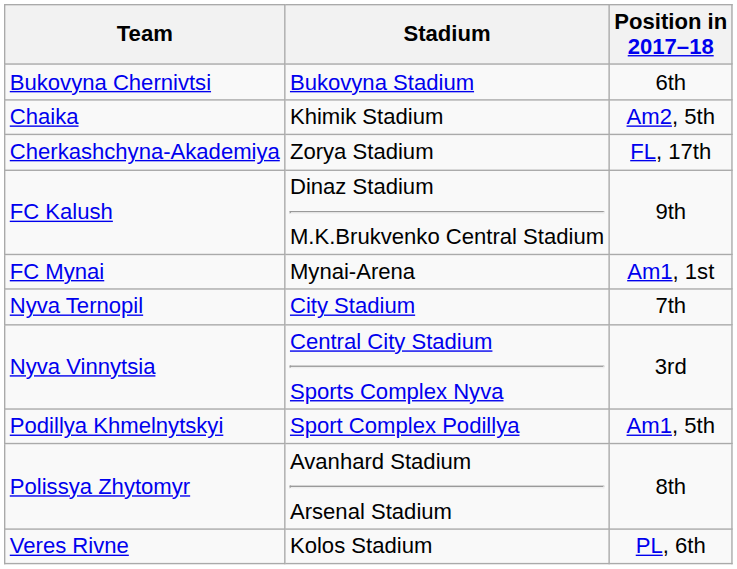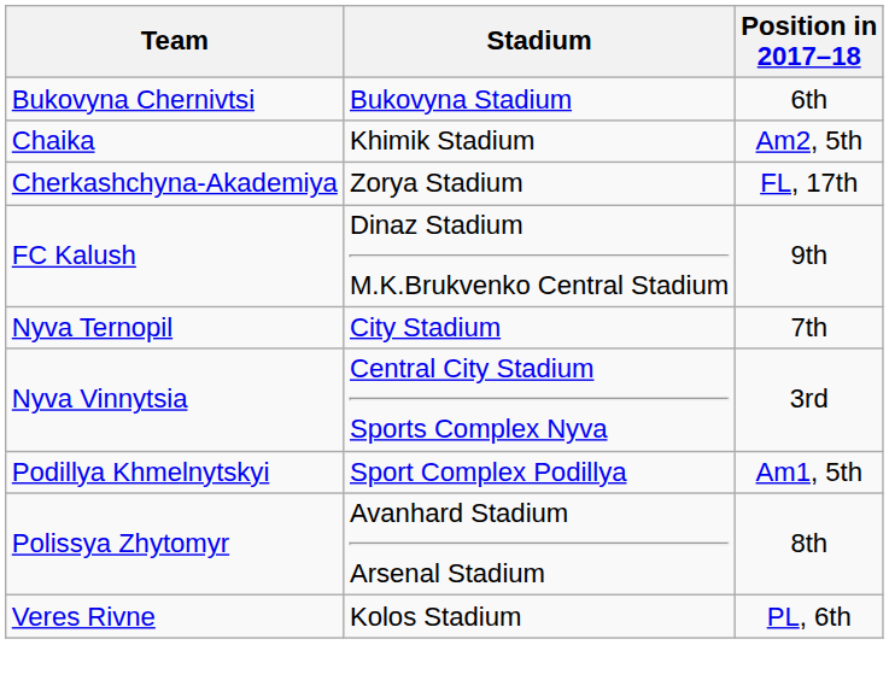- row: FC Mynai | Mynai-Arena | Am1, 1st
